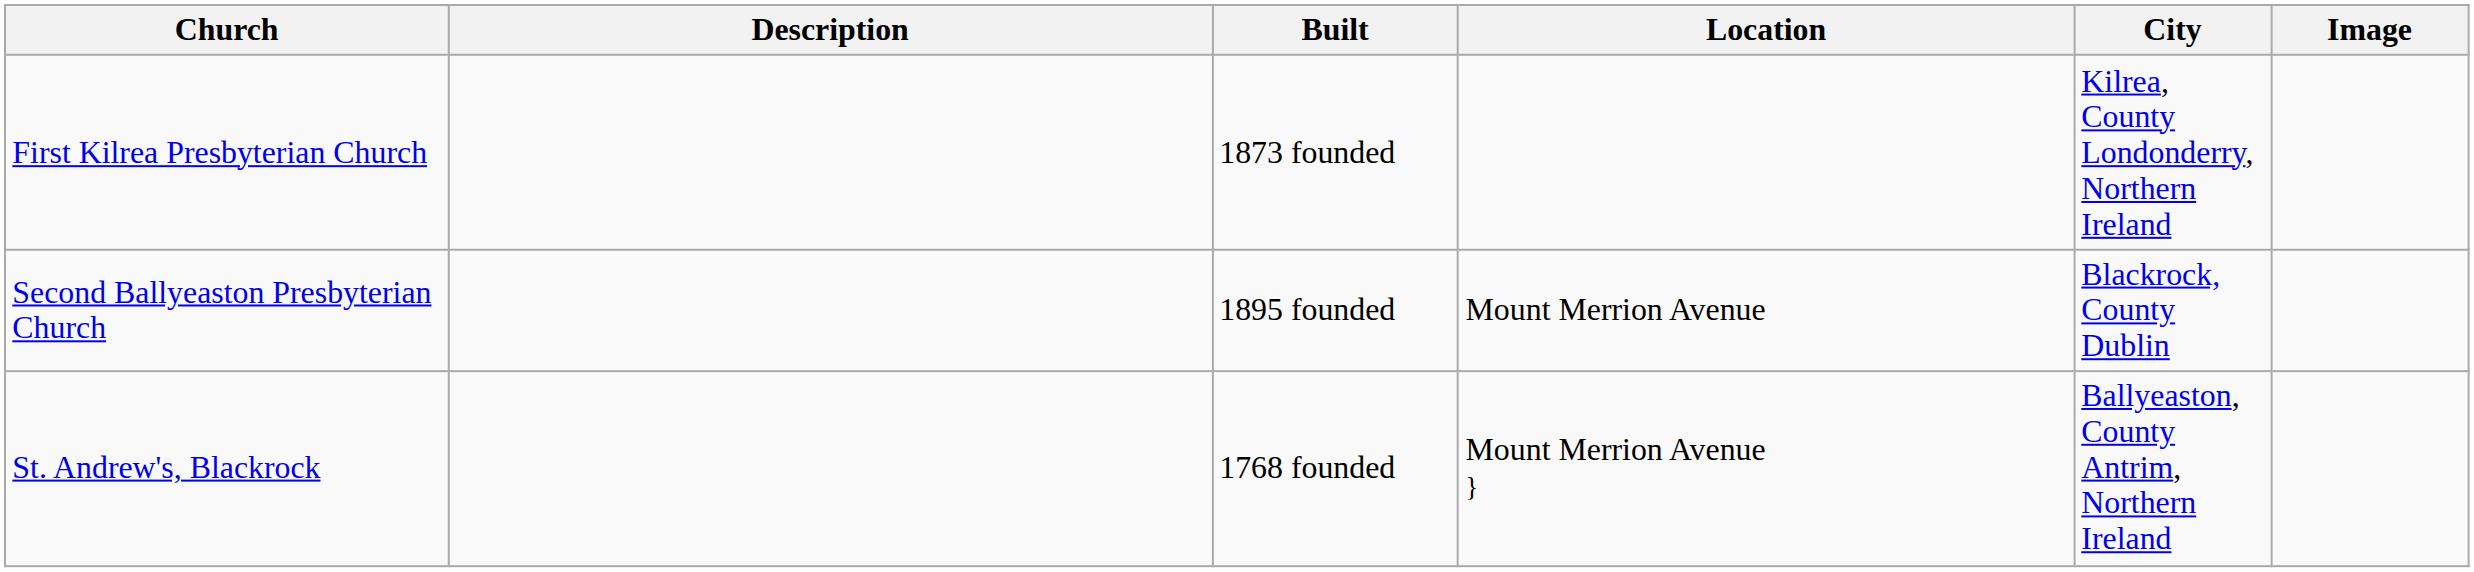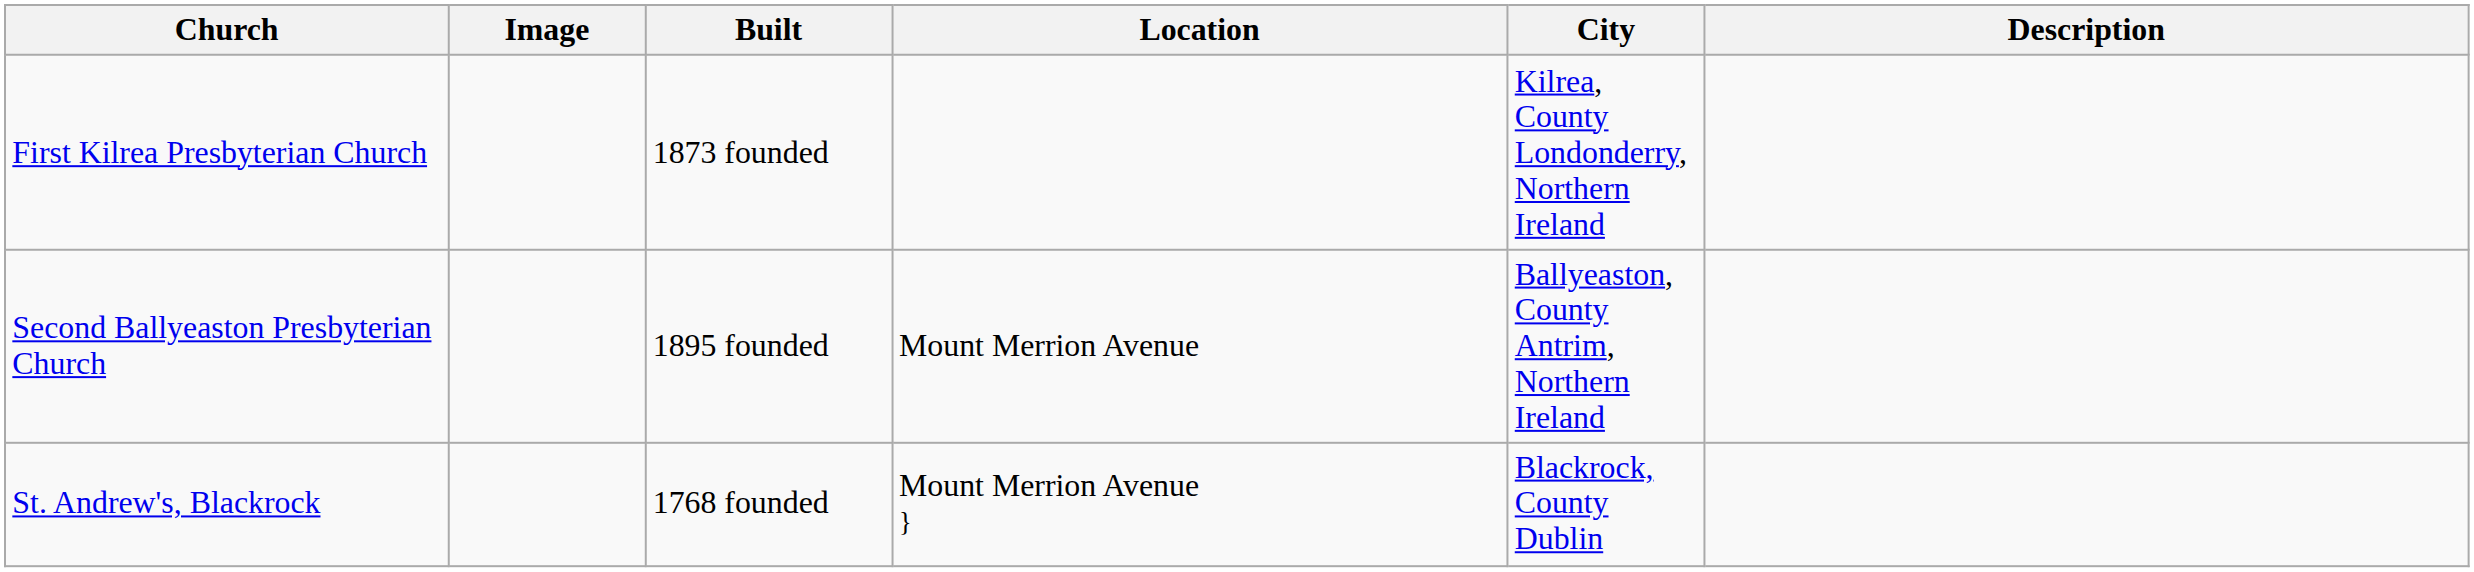columns swapped: Image <-> Description
Second Ballyeaston Presbyterian Church | City: Blackrock, County Dublin -> Ballyeaston, County Antrim, Northern Ireland
St. Andrew's, Blackrock | City: Ballyeaston, County Antrim, Northern Ireland -> Blackrock, County Dublin
